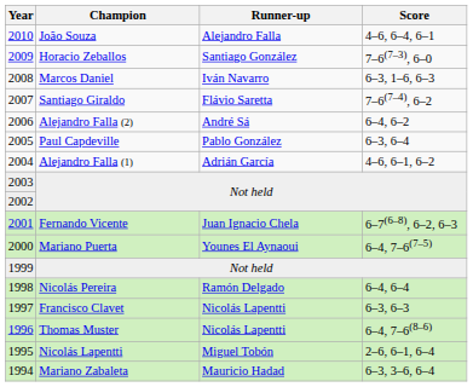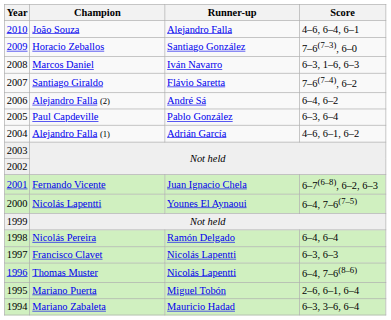2000 | Champion: Mariano Puerta -> Nicolás Lapentti
1995 | Champion: Nicolás Lapentti -> Mariano Puerta
